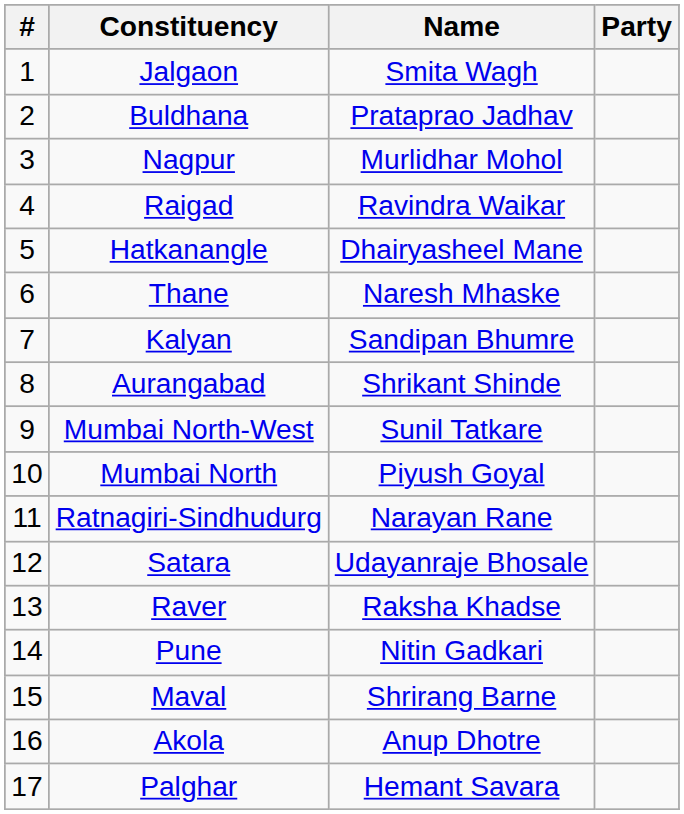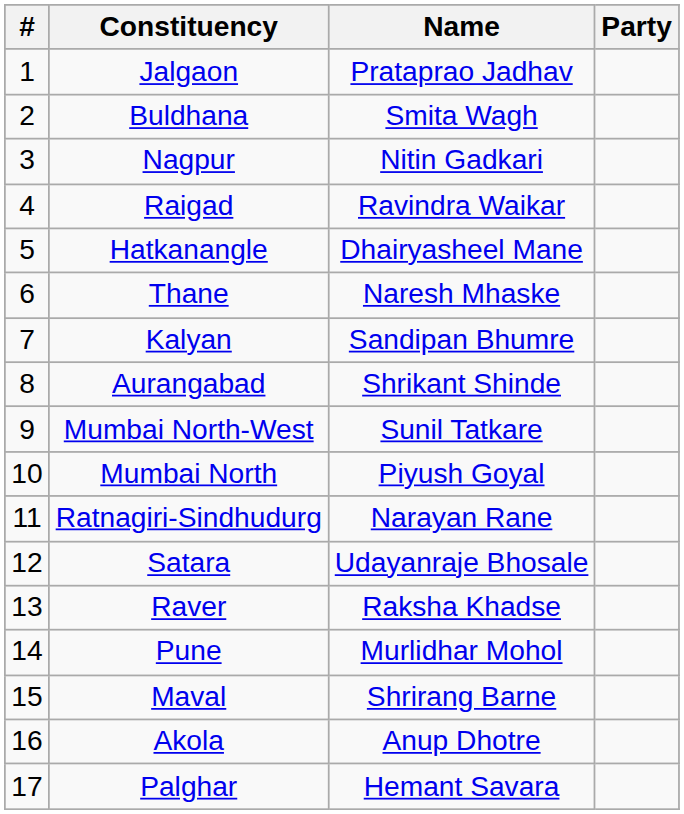Jalgaon | Name: Smita Wagh -> Prataprao Jadhav
Buldhana | Name: Prataprao Jadhav -> Smita Wagh
Nagpur | Name: Murlidhar Mohol -> Nitin Gadkari
Pune | Name: Nitin Gadkari -> Murlidhar Mohol
